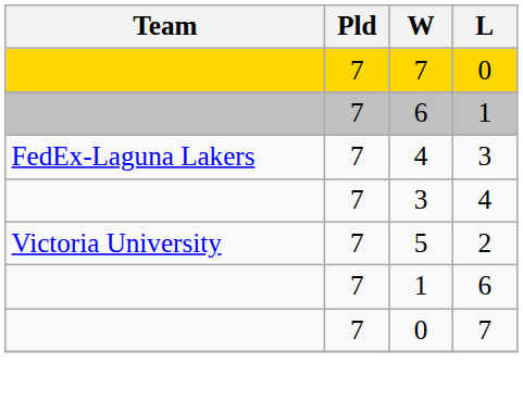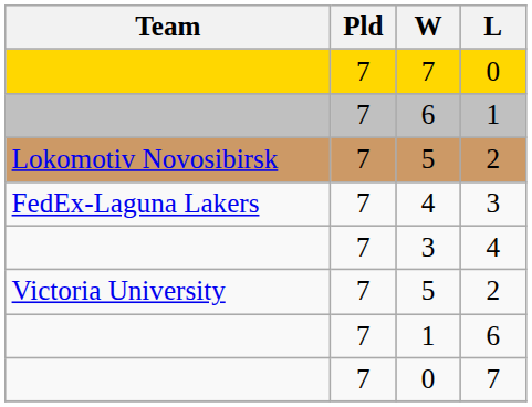+ row: Lokomotiv Novosibirsk | 7 | 5 | 2
